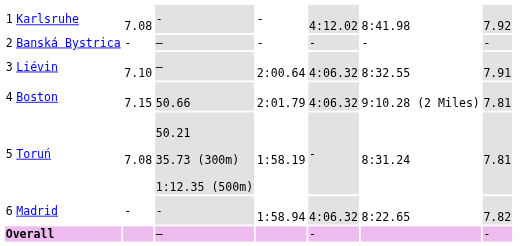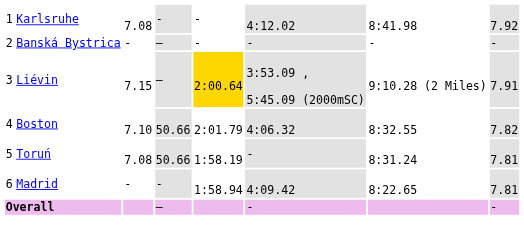Liévin | column 3: 7.10 -> 7.15
Liévin | column 5: no background -> gold background
Liévin | column 6: 4:06.32 -> 3:53.09 , 5:45.09 (2000mSC)
Liévin | column 7: 8:32.55 -> 9:10.28 (2 Miles)
Boston | column 3: 7.15 -> 7.10
Boston | column 7: 9:10.28 (2 Miles) -> 8:32.55
Boston | column 8: 7.81 -> 7.82
Toruń | column 4: 50.21 35.73 (300m) 1:12.35 (500m) -> 50.66
Madrid | column 6: 4:06.32 -> 4:09.42
Madrid | column 8: 7.82 -> 7.81
